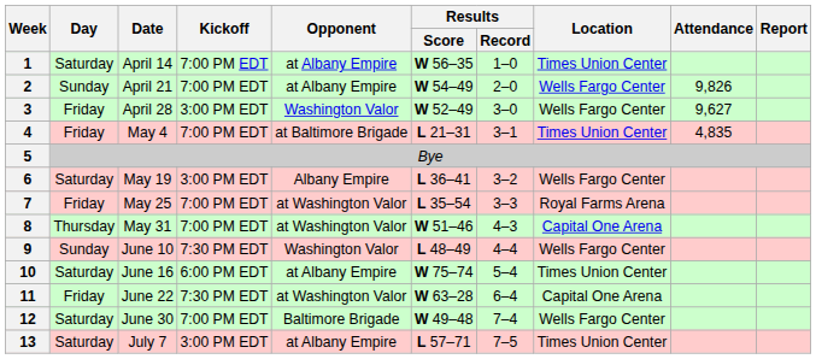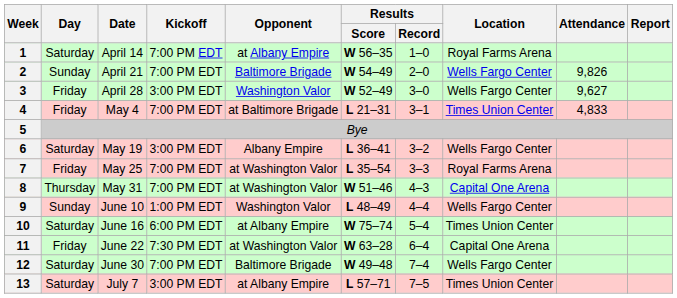1 | Location: Times Union Center -> Royal Farms Arena
2 | Opponent: at Albany Empire -> Baltimore Brigade
4 | Attendance: 4,835 -> 4,833
9 | Kickoff: 7:30 PM EDT -> 1:00 PM EDT
